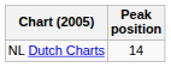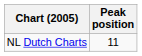NL Dutch Charts | Peak position: 14 -> 11
